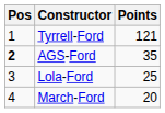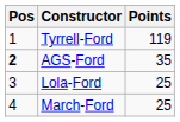Tyrrell-Ford | Points: 121 -> 119
March-Ford | Points: 20 -> 25
